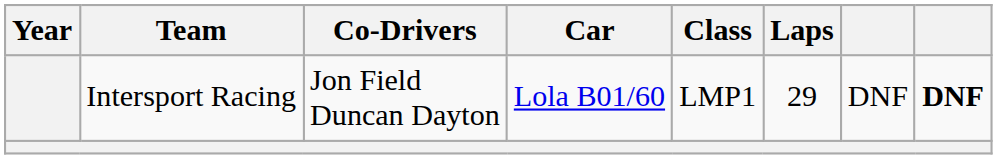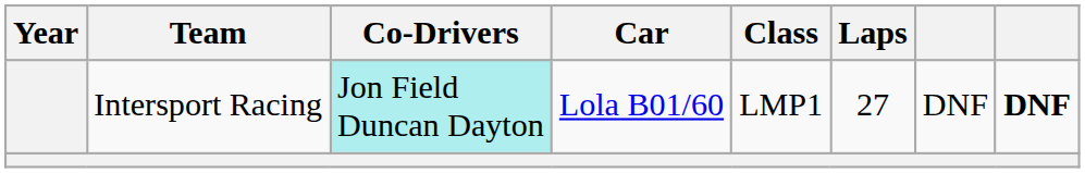Intersport Racing | Co-Drivers: no background -> paleturquoise background
Intersport Racing | Laps: 29 -> 27
